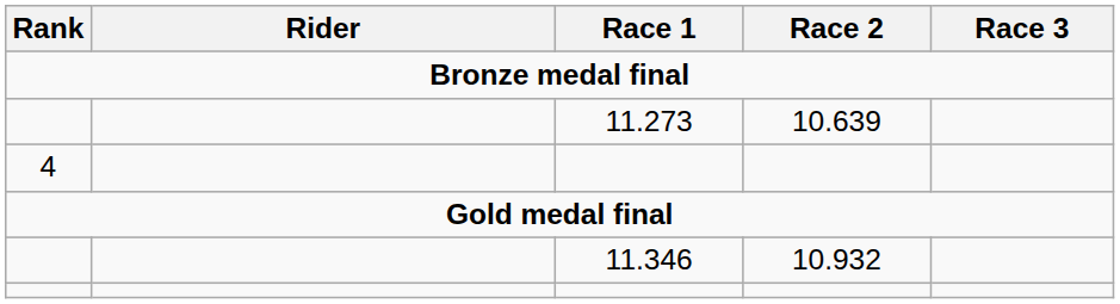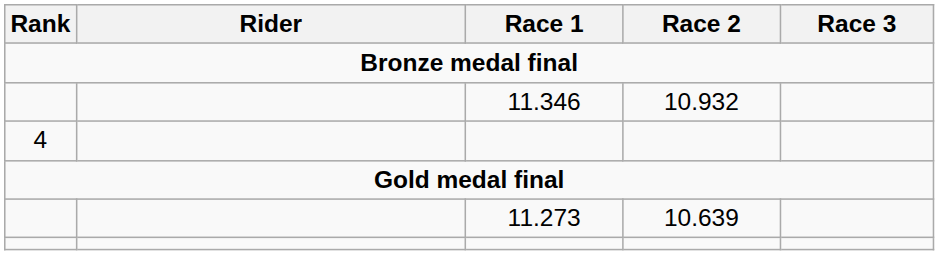rows swapped: 11.346 <-> 11.273
